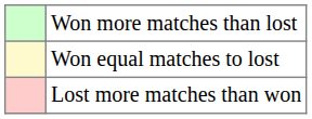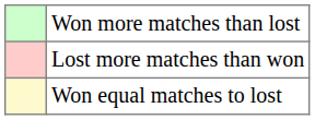rows swapped: Won equal matches to lost <-> Lost more matches than won
